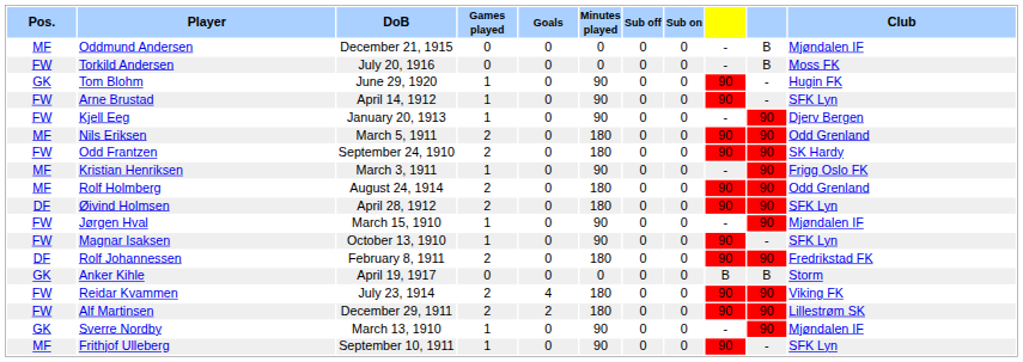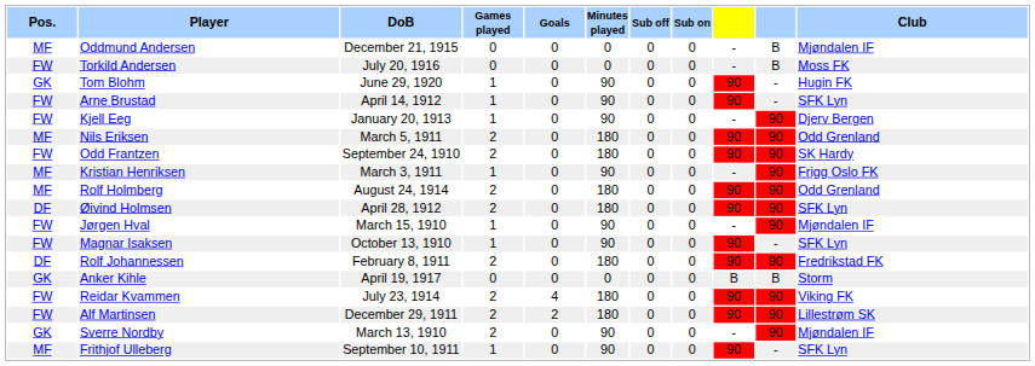Sverre Nordby | Games played: 1 -> 2
